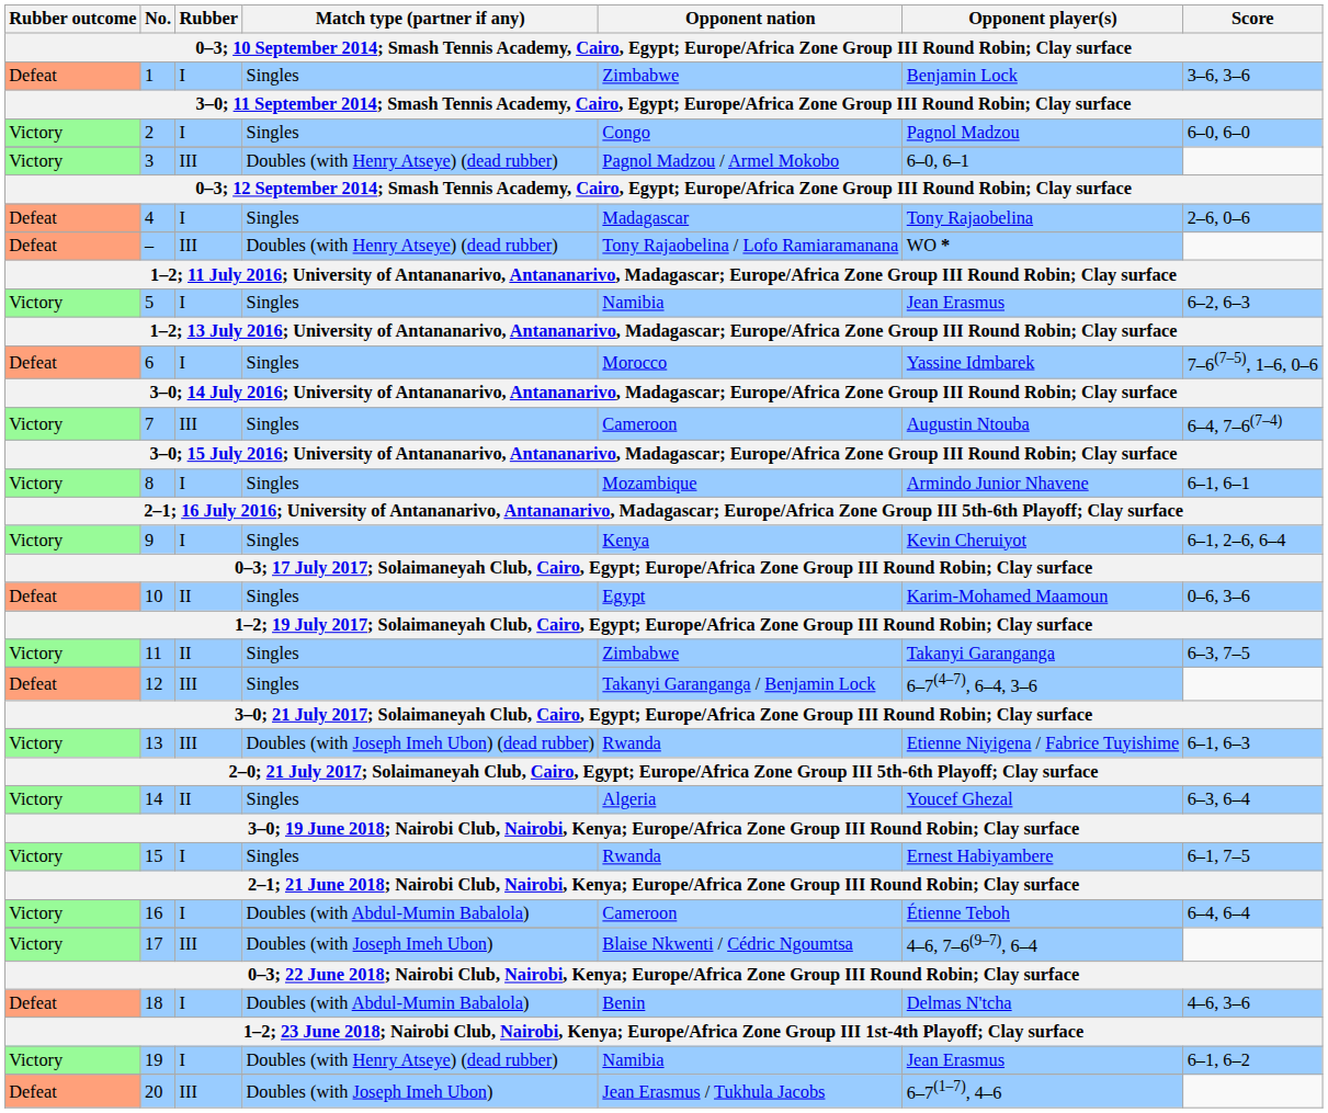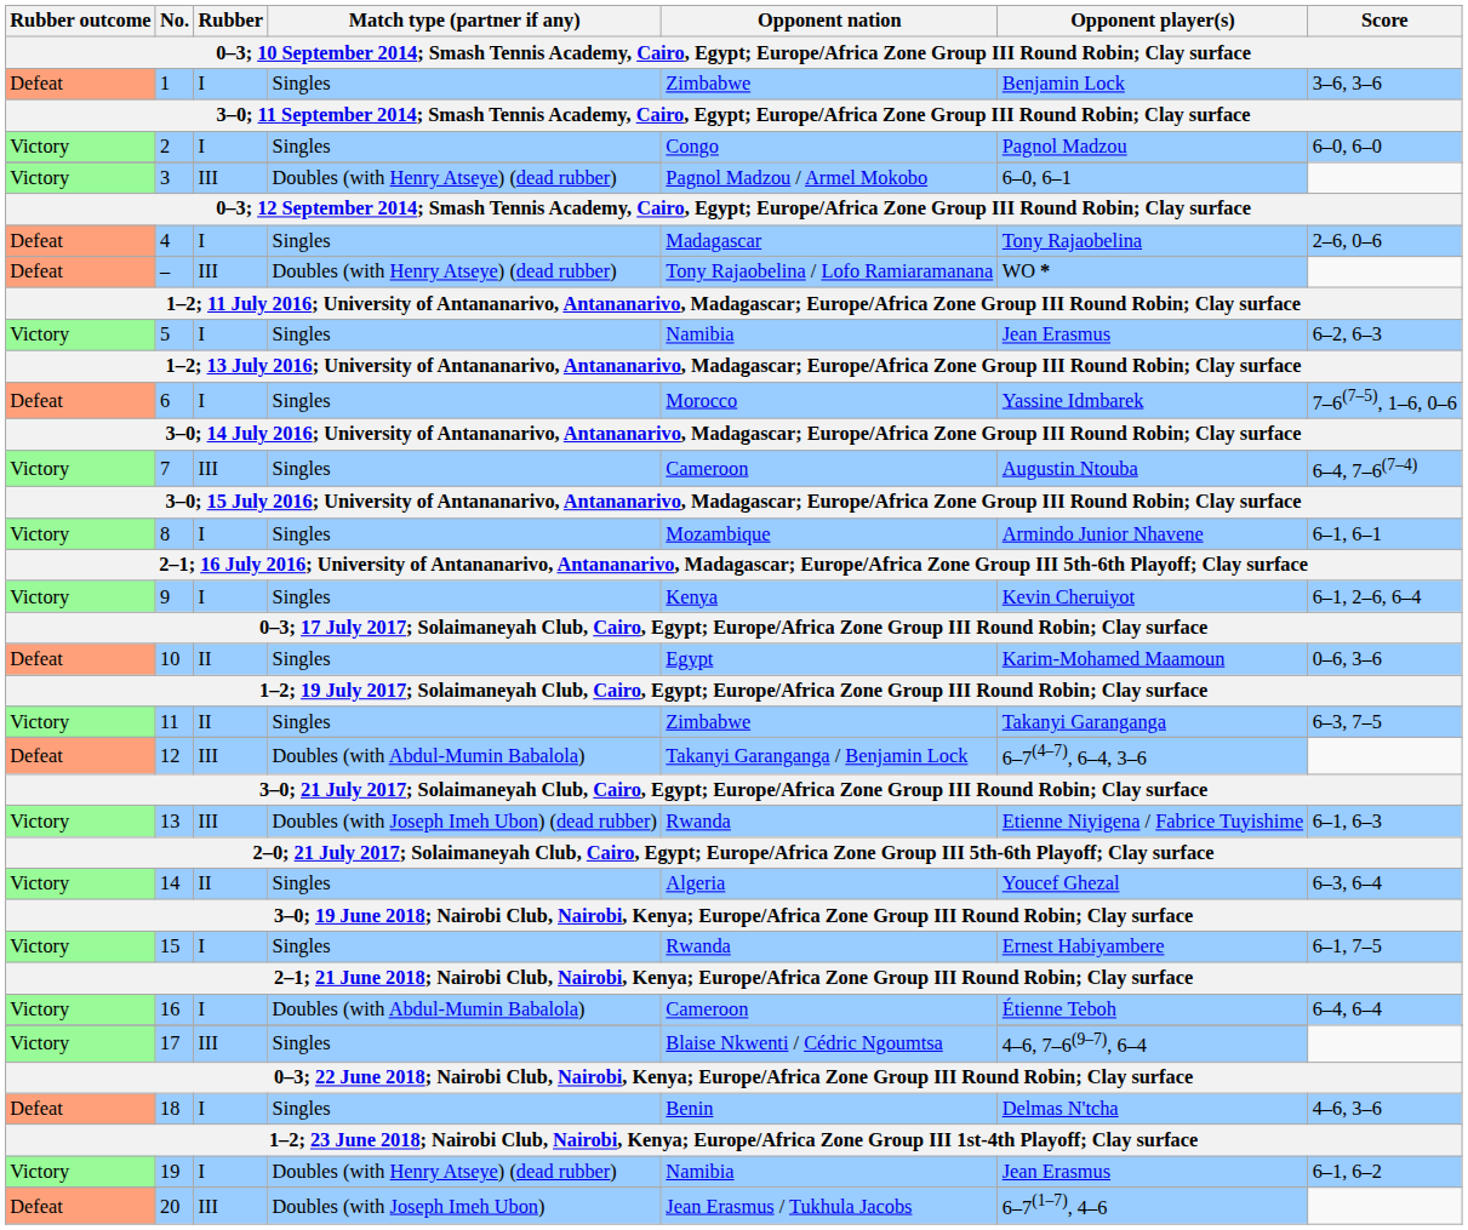12 | Match type (partner if any): Singles -> Doubles (with Abdul-Mumin Babalola)
17 | Match type (partner if any): Doubles (with Joseph Imeh Ubon) -> Singles
18 | Match type (partner if any): Doubles (with Abdul-Mumin Babalola) -> Singles
